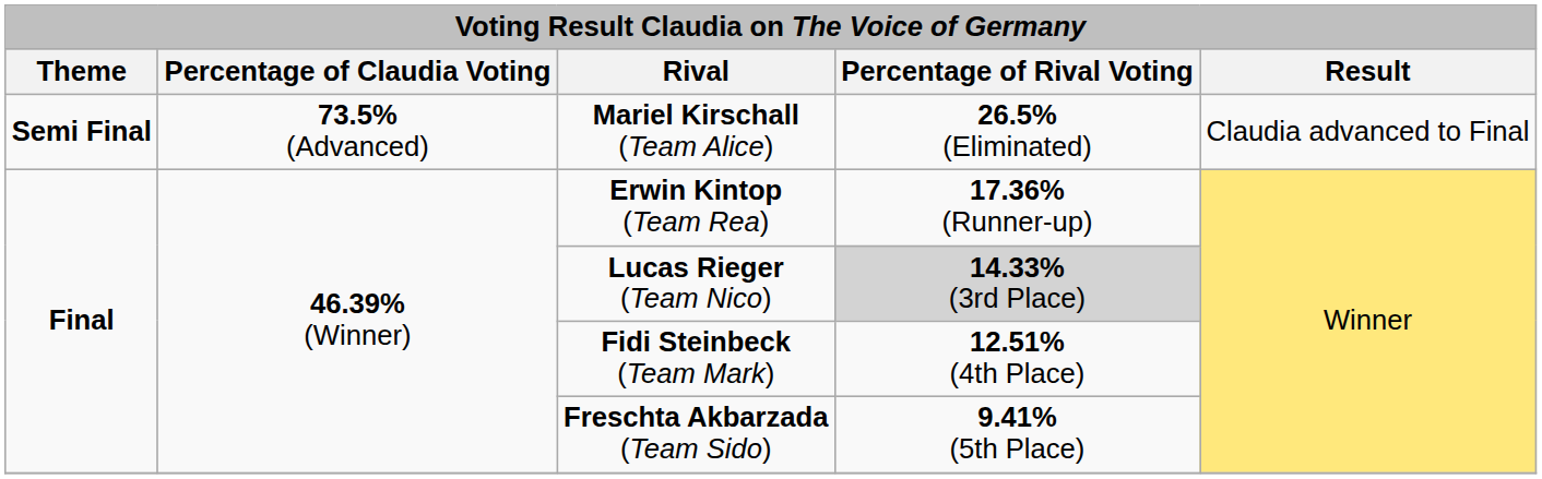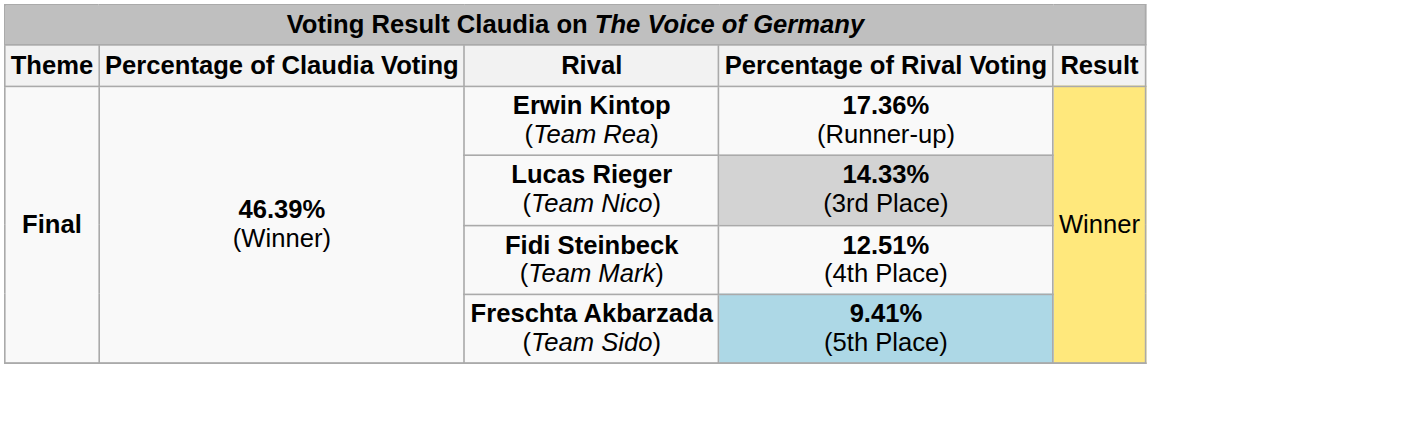- row: Semi Final | 73.5% (Advanced) | Mariel Kirschall (Team Alice) | 26.5% (Eliminated) | Claudia advanced to Final
Freschta Akbarzada (Team Sido) | Percentage of Rival Voting: no background -> lightblue background
